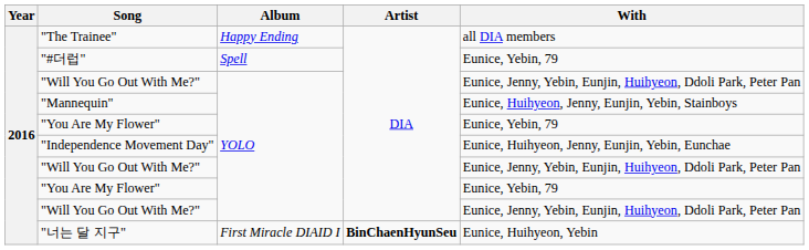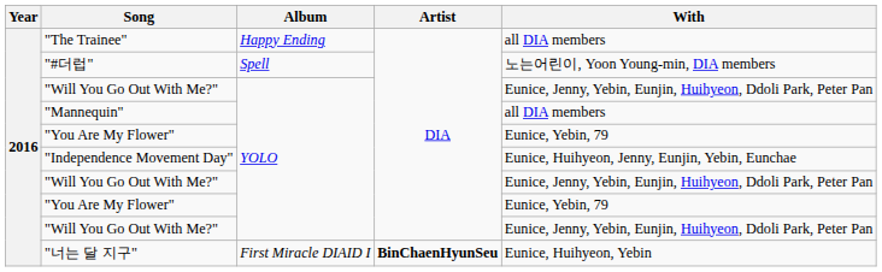"#더럽" | With: Eunice, Yebin, 79 -> 노는어린이, Yoon Young-min, DIA members
"Mannequin" | With: Eunice, Huihyeon, Jenny, Eunjin, Yebin, Stainboys -> all DIA members
